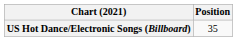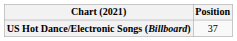US Hot Dance/Electronic Songs (Billboard) | Position: 35 -> 37
